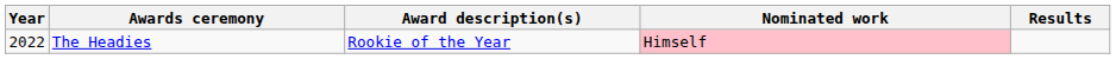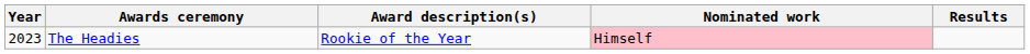The Headies | Year: 2022 -> 2023
